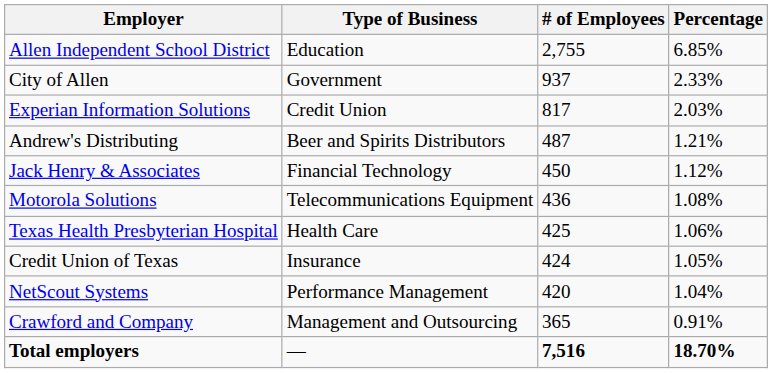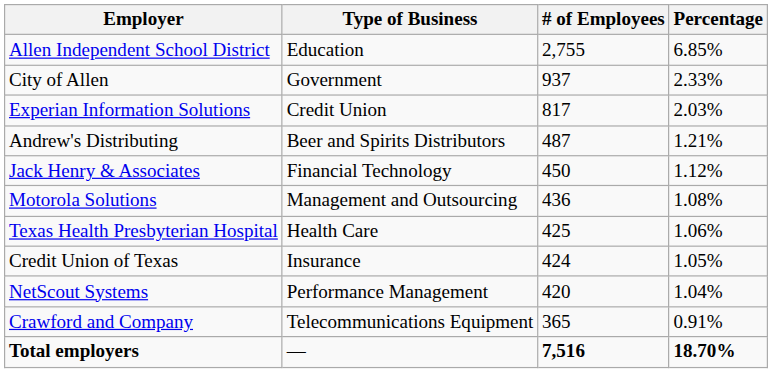Motorola Solutions | Type of Business: Telecommunications Equipment -> Management and Outsourcing
Crawford and Company | Type of Business: Management and Outsourcing -> Telecommunications Equipment
